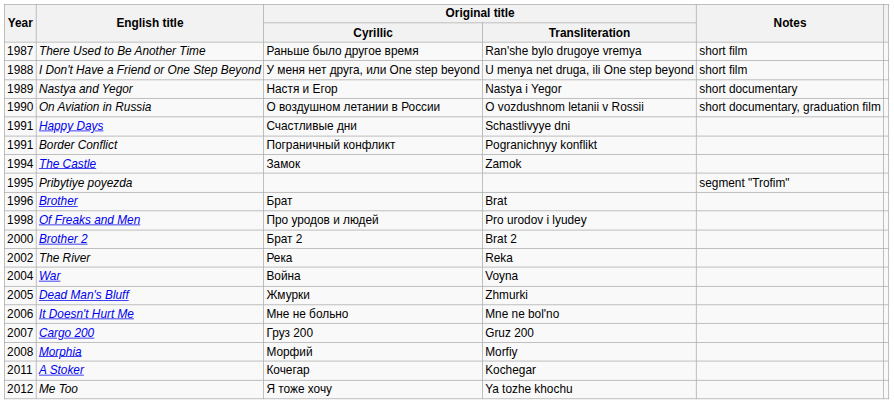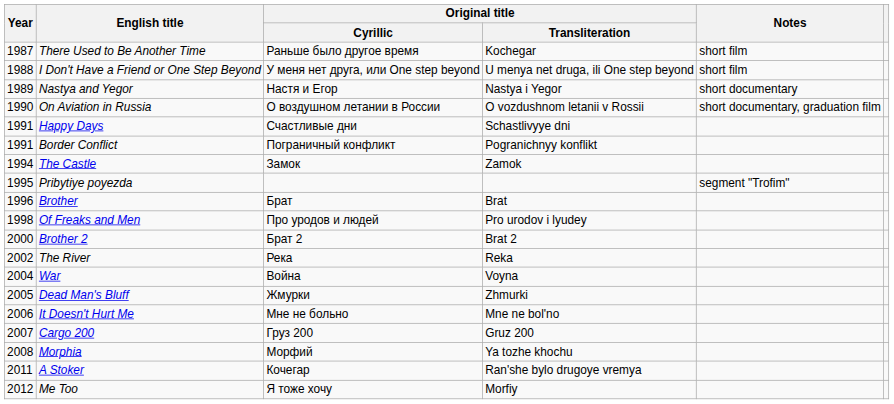There Used to Be Another Time | Original title / Transliteration: Ran'she bylo drugoye vremya -> Kochegar
Morphia | Original title / Transliteration: Morfiy -> Ya tozhe khochu
A Stoker | Original title / Transliteration: Kochegar -> Ran'she bylo drugoye vremya
Me Too | Original title / Transliteration: Ya tozhe khochu -> Morfiy
